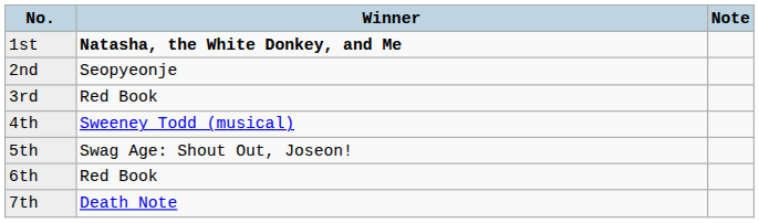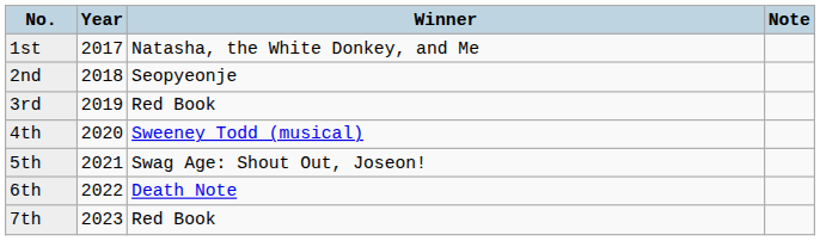+ column: Year | 2017 | 2018 | 2019 | 2020 | 2021 | 2022 | 2023
1st | Winner: bold -> normal
6th | Winner: Red Book -> Death Note
7th | Winner: Death Note -> Red Book
